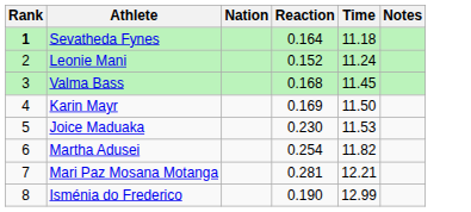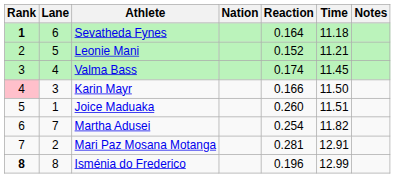+ column: Lane | 6 | 5 | 4 | 3 | 1 | 7 | 2 | 8
Leonie Mani | Time: 11.24 -> 11.21
Valma Bass | Reaction: 0.168 -> 0.174
Karin Mayr | Rank: no background -> pink background
Karin Mayr | Reaction: 0.169 -> 0.166
Joice Maduaka | Reaction: 0.230 -> 0.260
Joice Maduaka | Time: 11.53 -> 11.51
Mari Paz Mosana Motanga | Time: 12.21 -> 12.91
Isménia do Frederico | Rank: normal -> bold
Isménia do Frederico | Reaction: 0.190 -> 0.196
